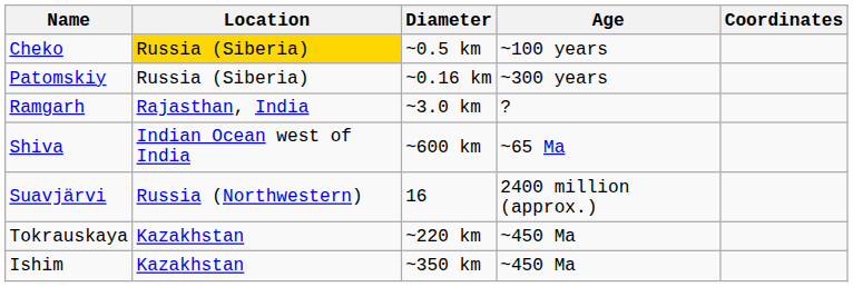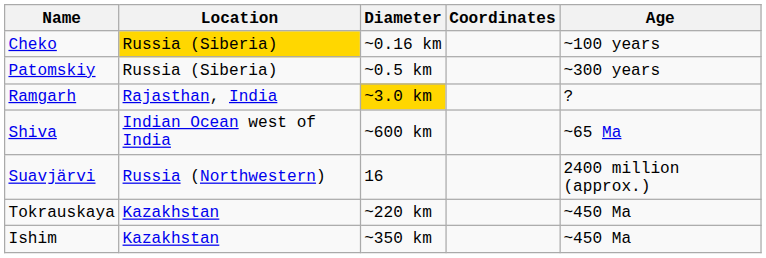columns swapped: Age <-> Coordinates
Cheko | Diameter: ~0.5 km -> ~0.16 km
Patomskiy | Diameter: ~0.16 km -> ~0.5 km
Ramgarh | Diameter: no background -> gold background
